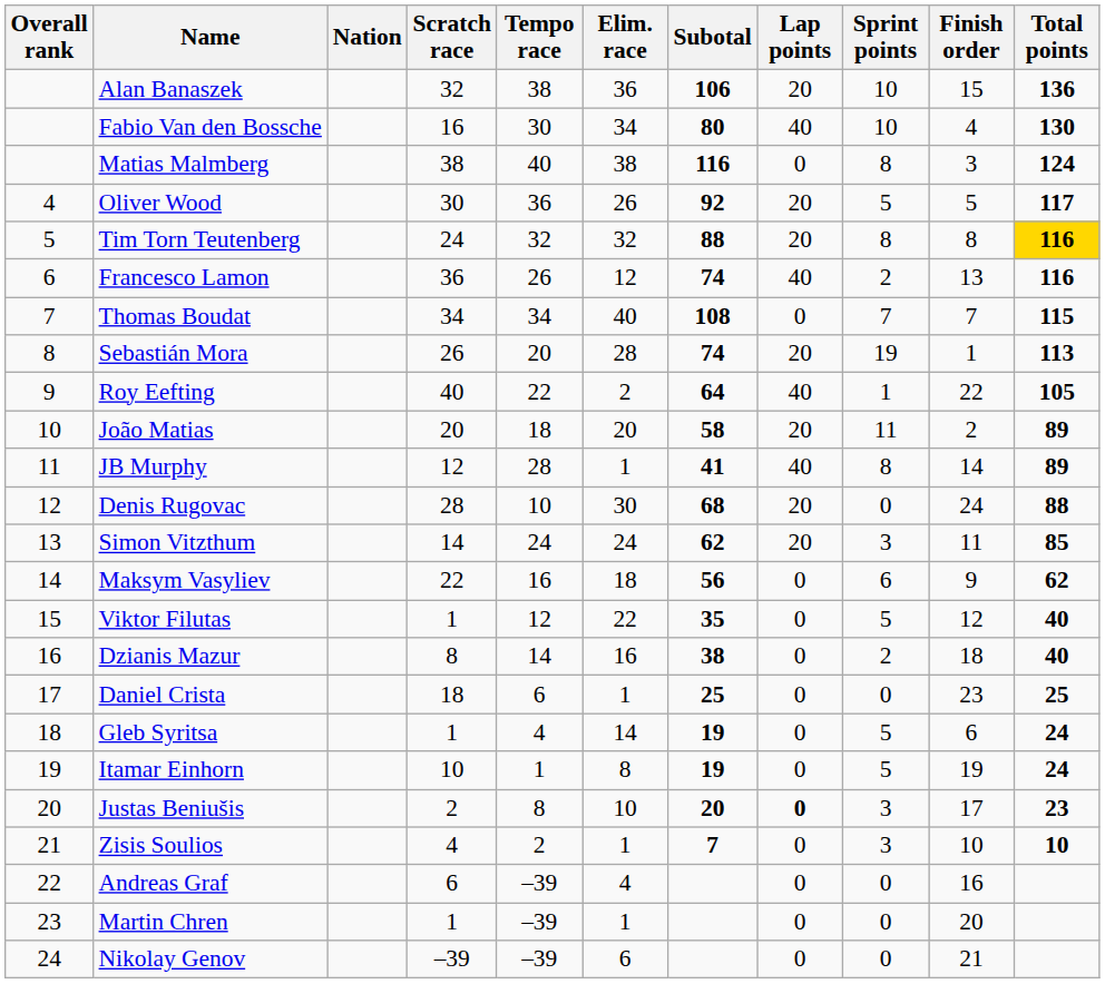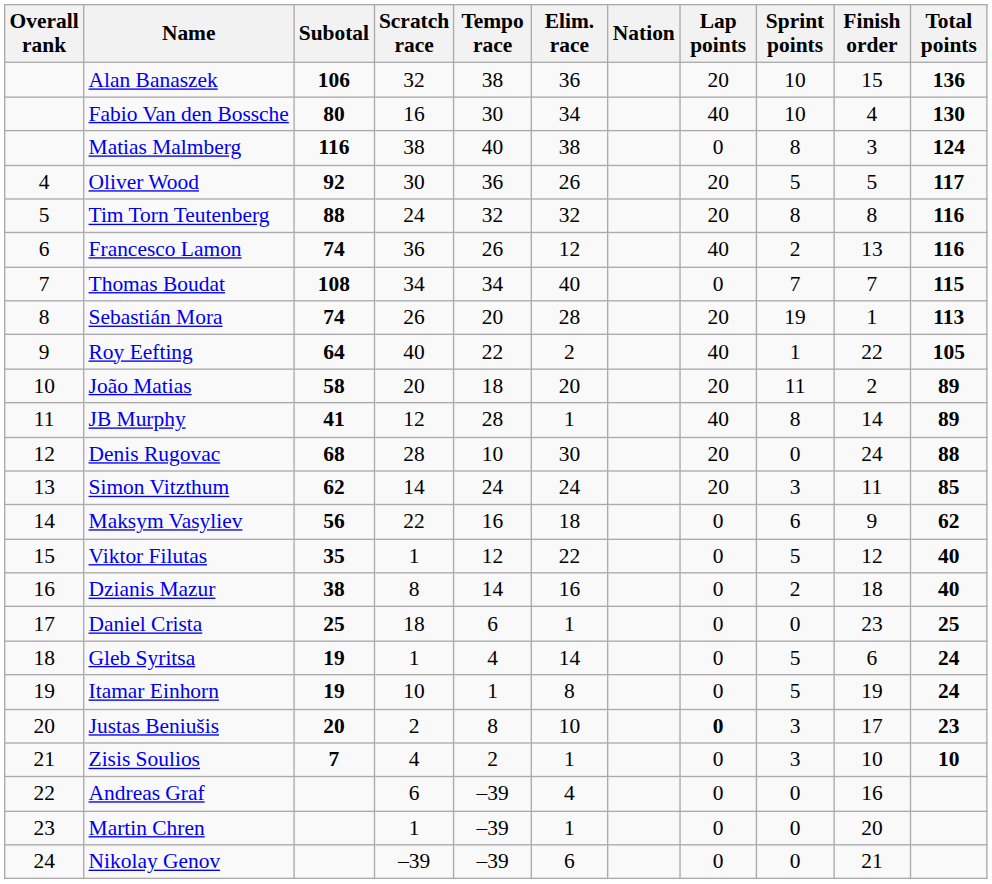columns swapped: Nation <-> Subotal
Tim Torn Teutenberg | Total points: gold background -> no background
